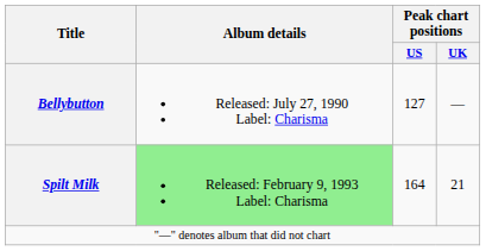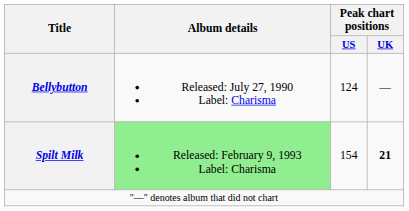Bellybutton | Peak chart positions / US: 127 -> 124
Spilt Milk | Peak chart positions / US: 164 -> 154
Spilt Milk | Peak chart positions / UK: normal -> bold
